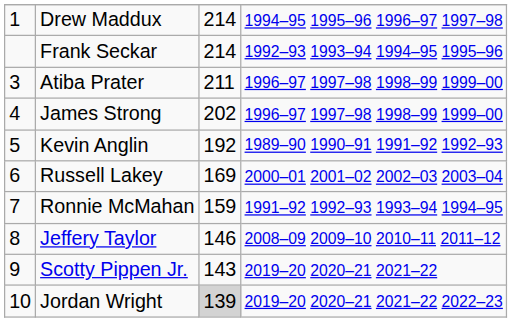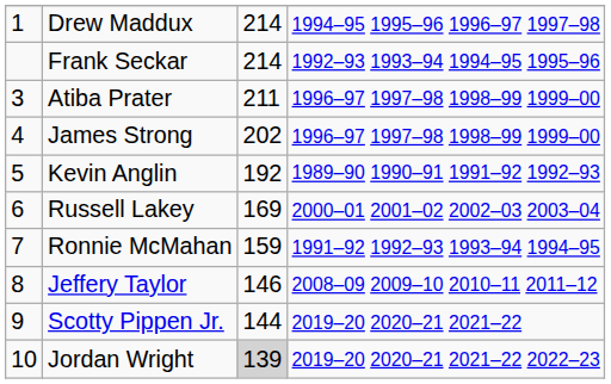Scotty Pippen Jr. | column 3: 143 -> 144
